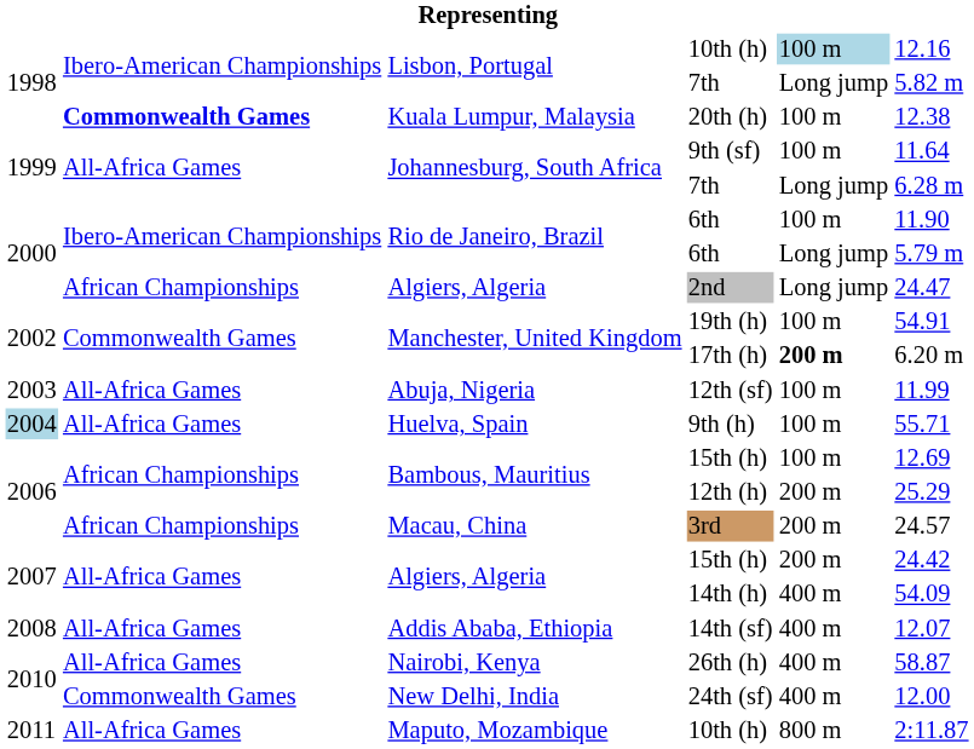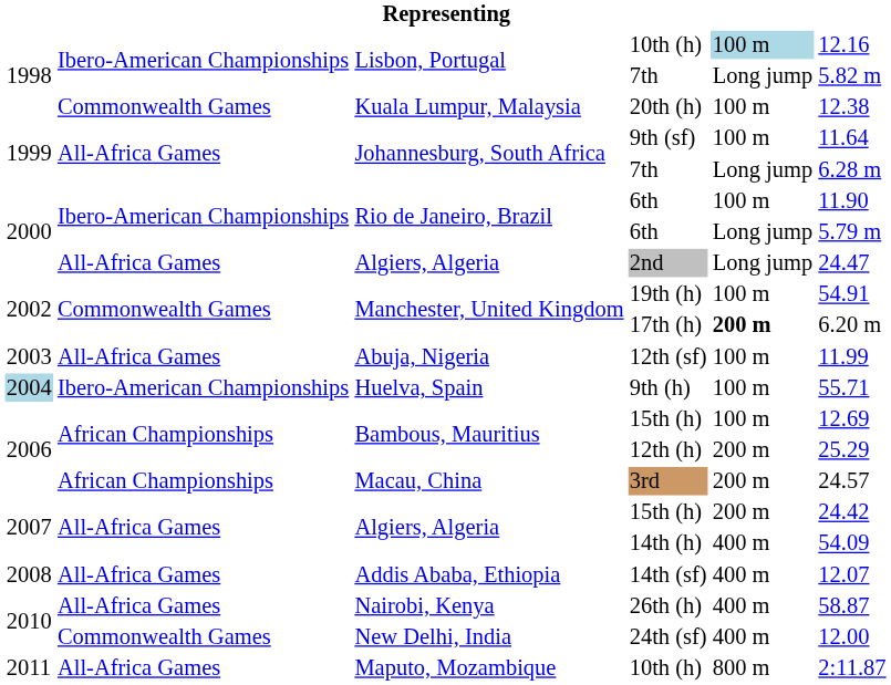20th (h) | column 2: bold -> normal
2nd | column 2: African Championships -> All-Africa Games
9th (h) | column 2: All-Africa Games -> Ibero-American Championships
